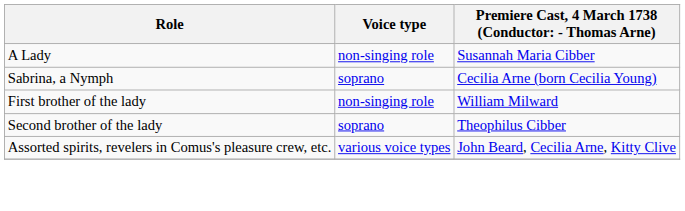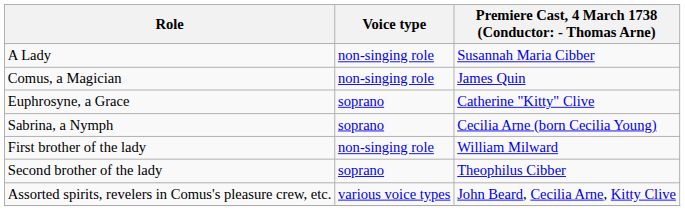+ row: Comus, a Magician | non-singing role | James Quin
+ row: Euphrosyne, a Grace | soprano | Catherine "Kitty" Clive
